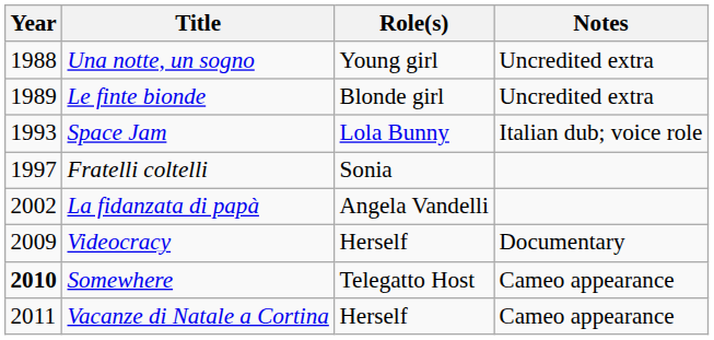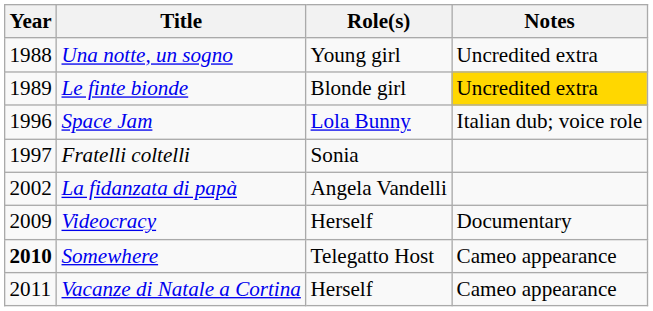Le finte bionde | Notes: no background -> gold background
Space Jam | Year: 1993 -> 1996
